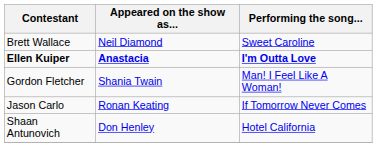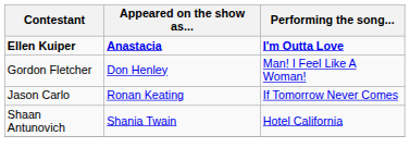- row: Brett Wallace | Neil Diamond | Sweet Caroline
Gordon Fletcher | Appeared on the show as...: Shania Twain -> Don Henley
Shaan Antunovich | Appeared on the show as...: Don Henley -> Shania Twain
